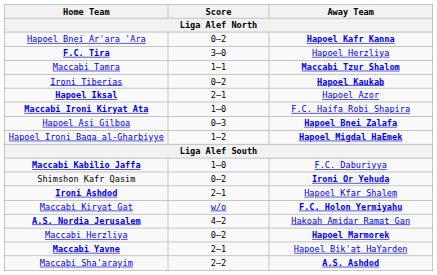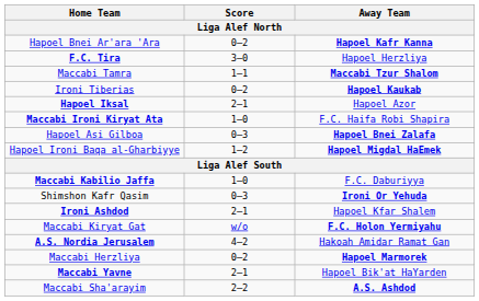Shimshon Kafr Qasim | Score: 0–2 -> 0–3
